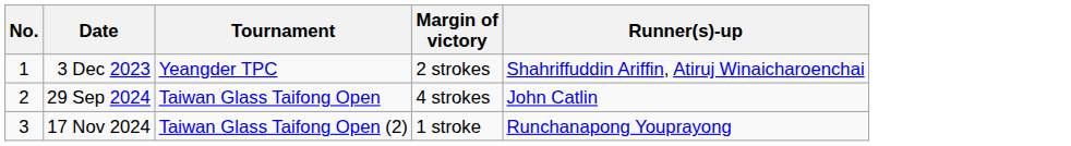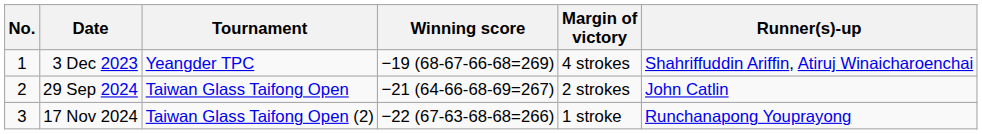+ column: Winning score | −19 (68-67-66-68=269) | −21 (64-66-68-69=267) | −22 (67-63-68-68=266)
3 Dec 2023 | Margin of victory: 2 strokes -> 4 strokes
29 Sep 2024 | Margin of victory: 4 strokes -> 2 strokes
